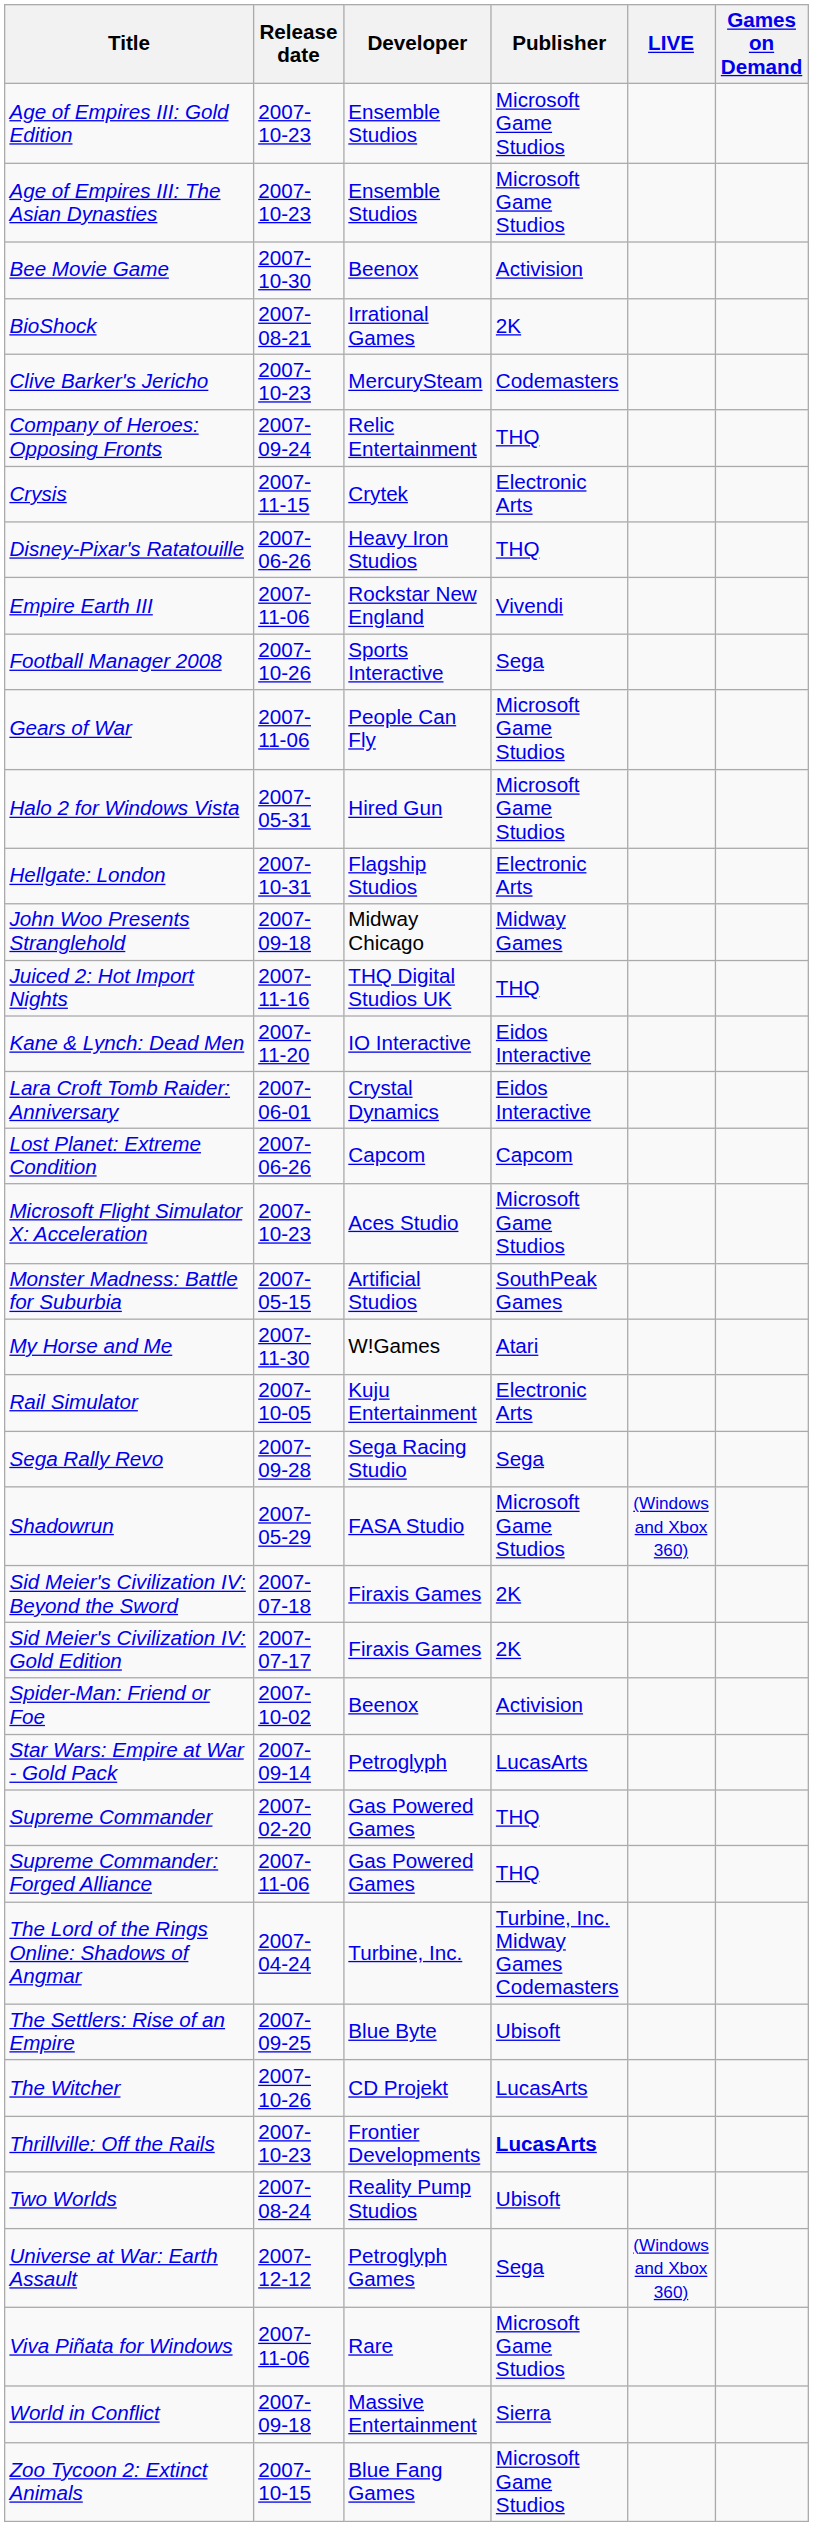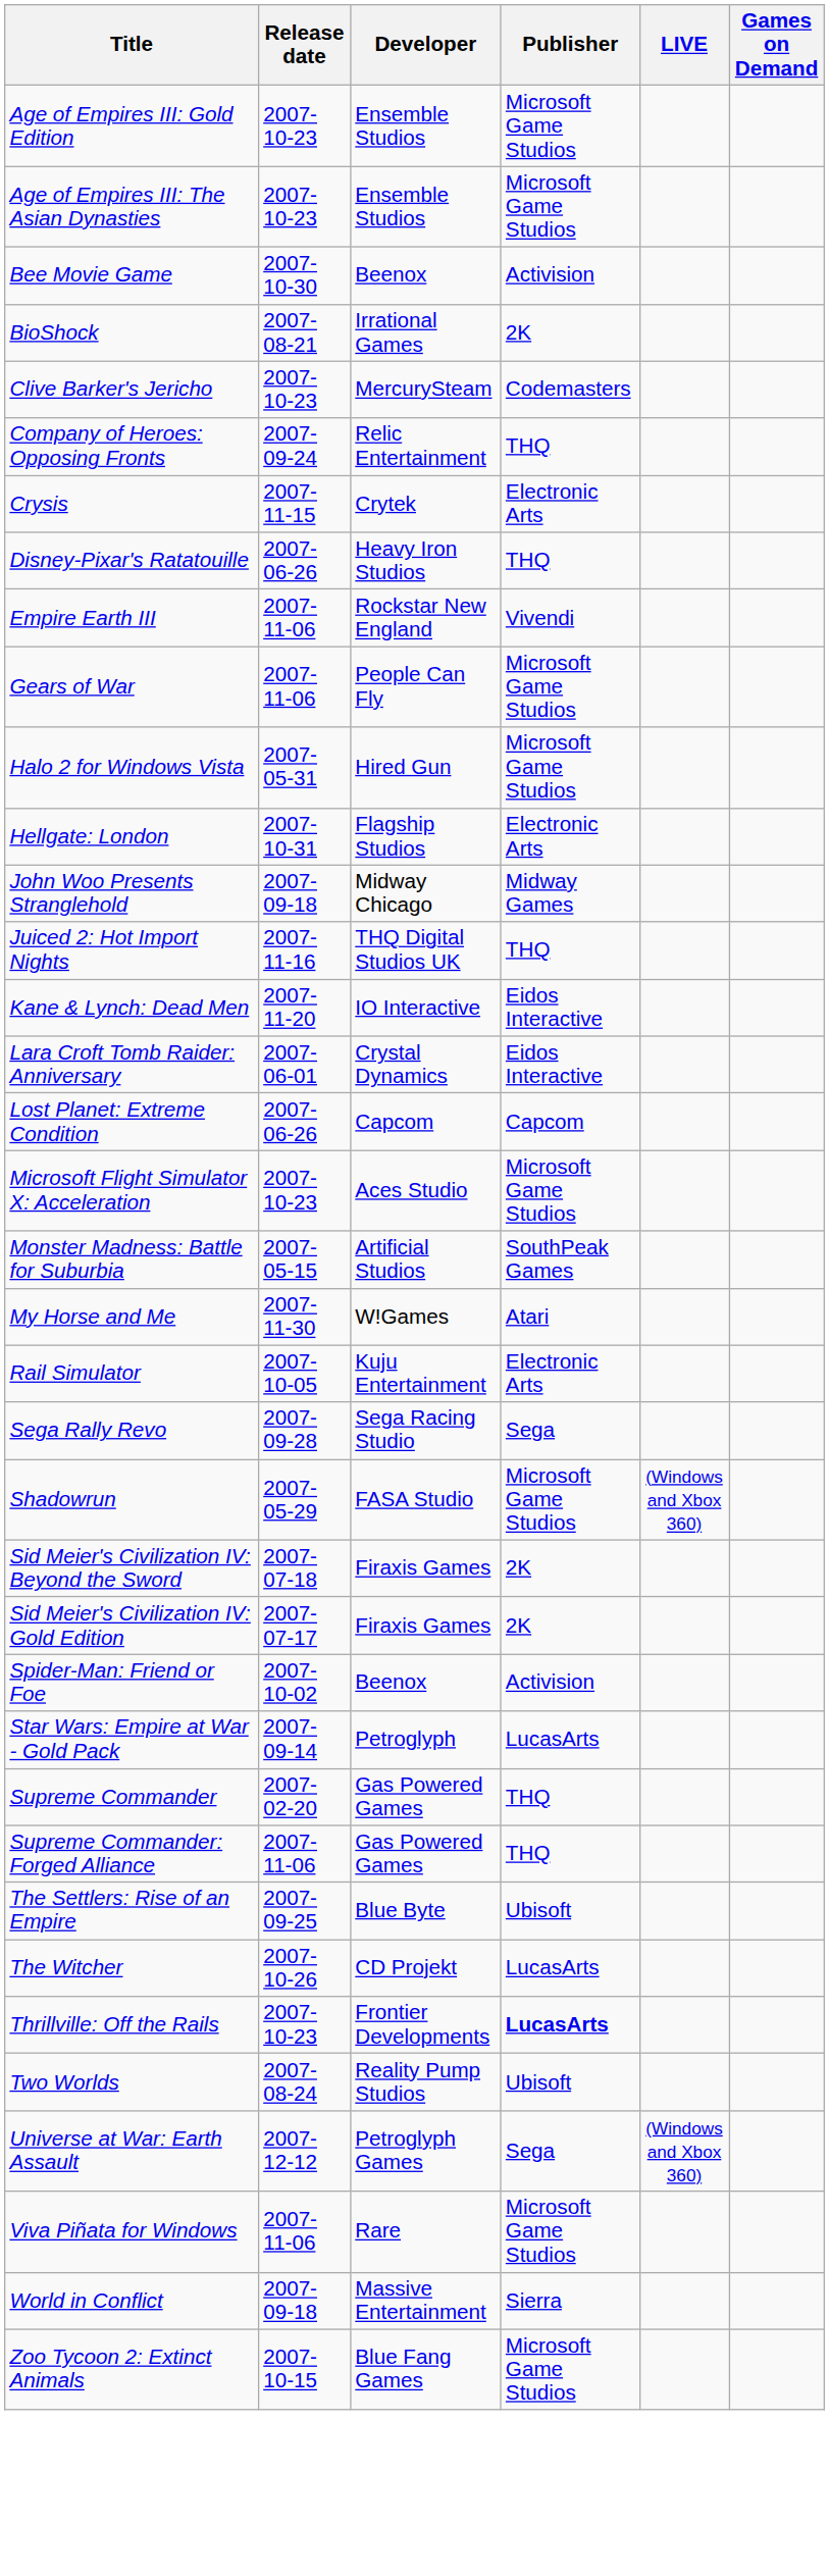- row: Football Manager 2008 | 2007-10-26 | Sports Interactive | Sega
- row: The Lord of the Rings Online: Shadows of Angmar | 2007-04-24 | Turbine, Inc. | Turbine, Inc. Midway Games Codemasters
